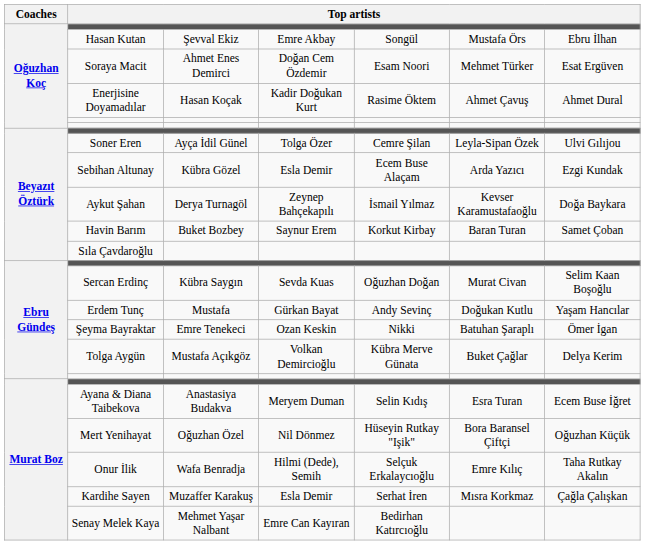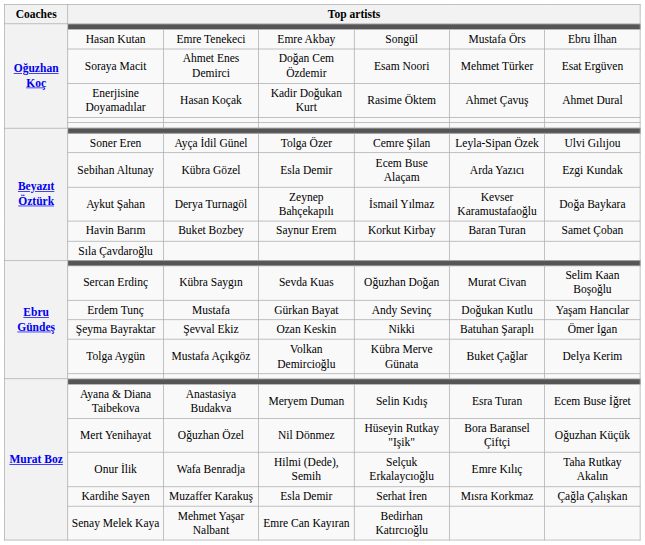Hasan Kutan | column 3: Şevval Ekiz -> Emre Tenekeci
Şeyma Bayraktar | column 3: Emre Tenekeci -> Şevval Ekiz
